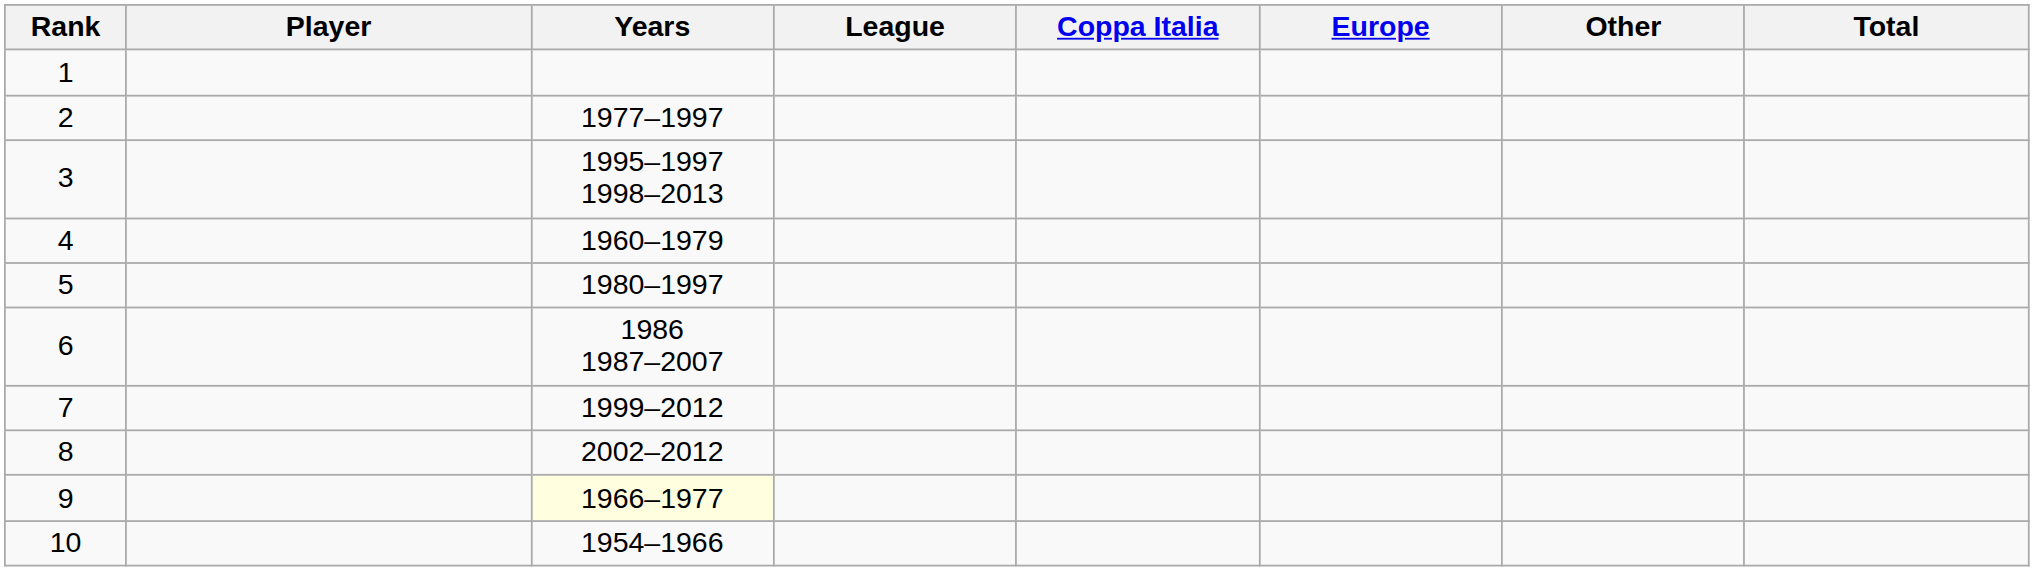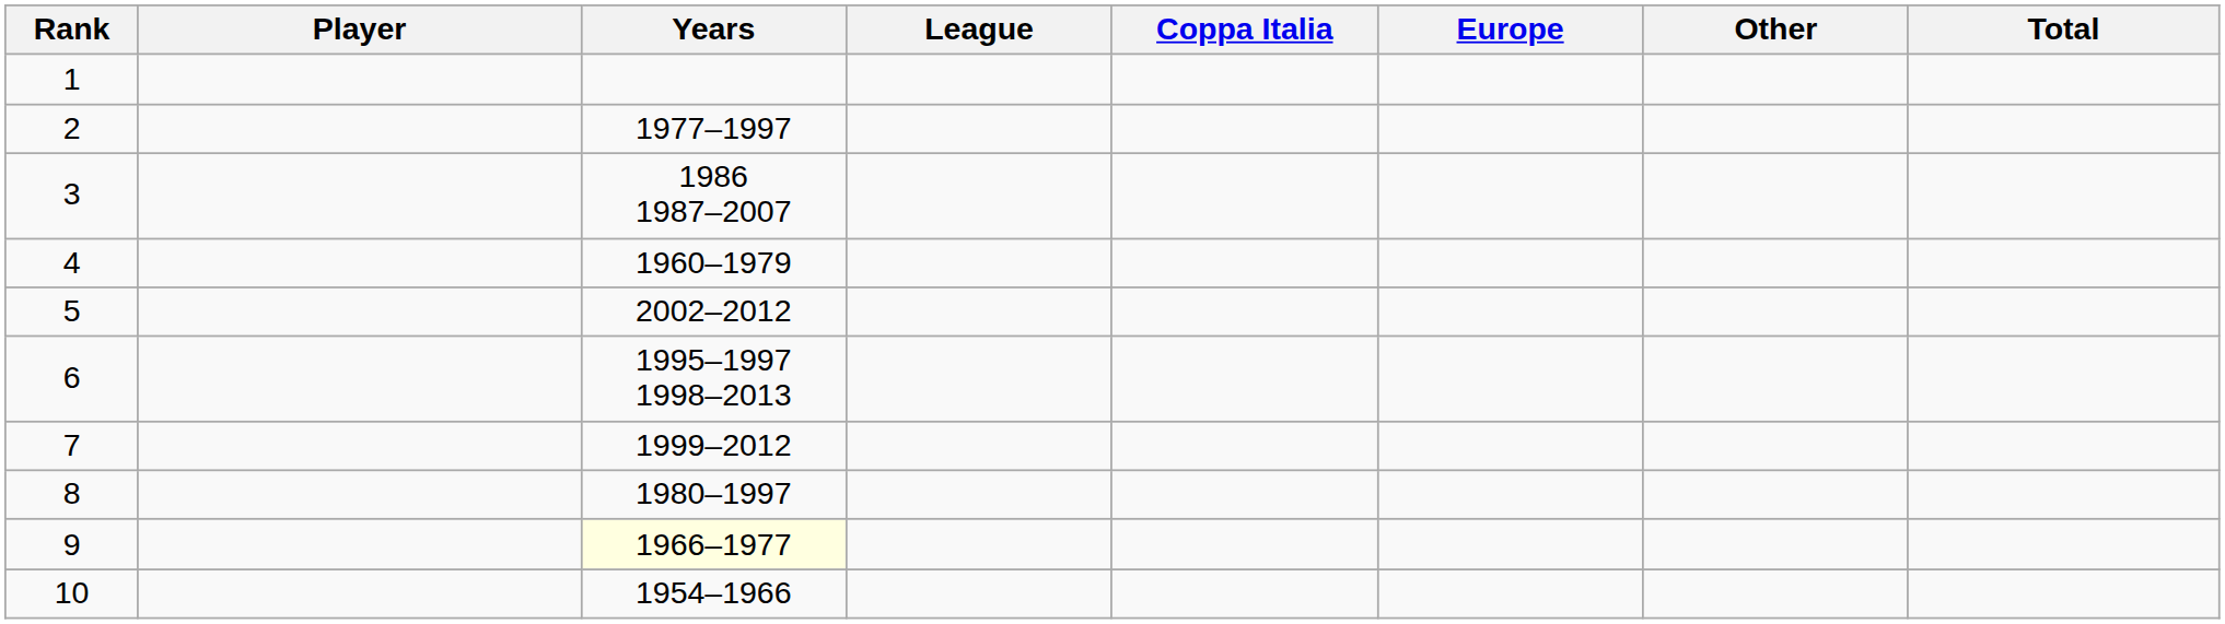3 | Years: 1995–1997 1998–2013 -> 1986 1987–2007
5 | Years: 1980–1997 -> 2002–2012
6 | Years: 1986 1987–2007 -> 1995–1997 1998–2013
8 | Years: 2002–2012 -> 1980–1997
